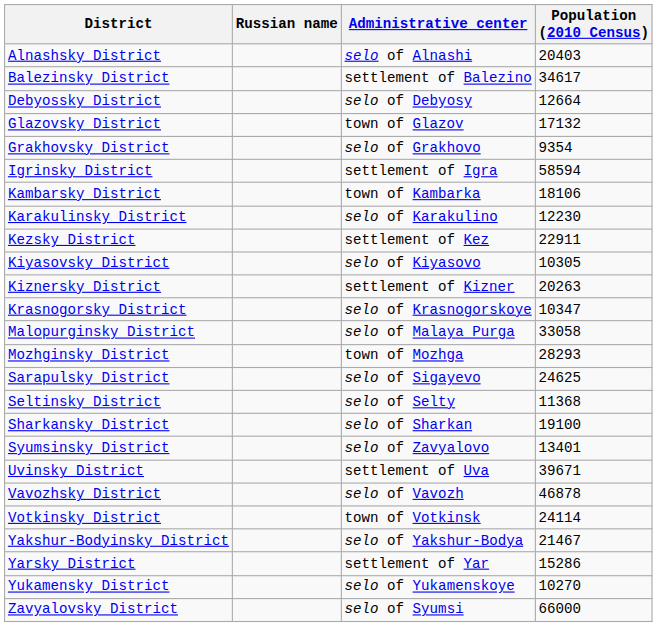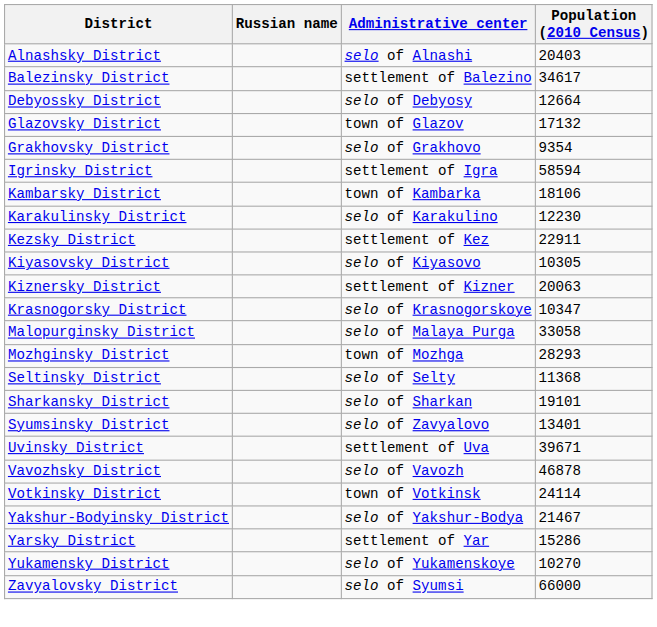Kiznersky District | Population (2010 Census): 20263 -> 20063
- row: Sarapulsky District | selo of Sigayevo | 24625
Sharkansky District | Population (2010 Census): 19100 -> 19101
